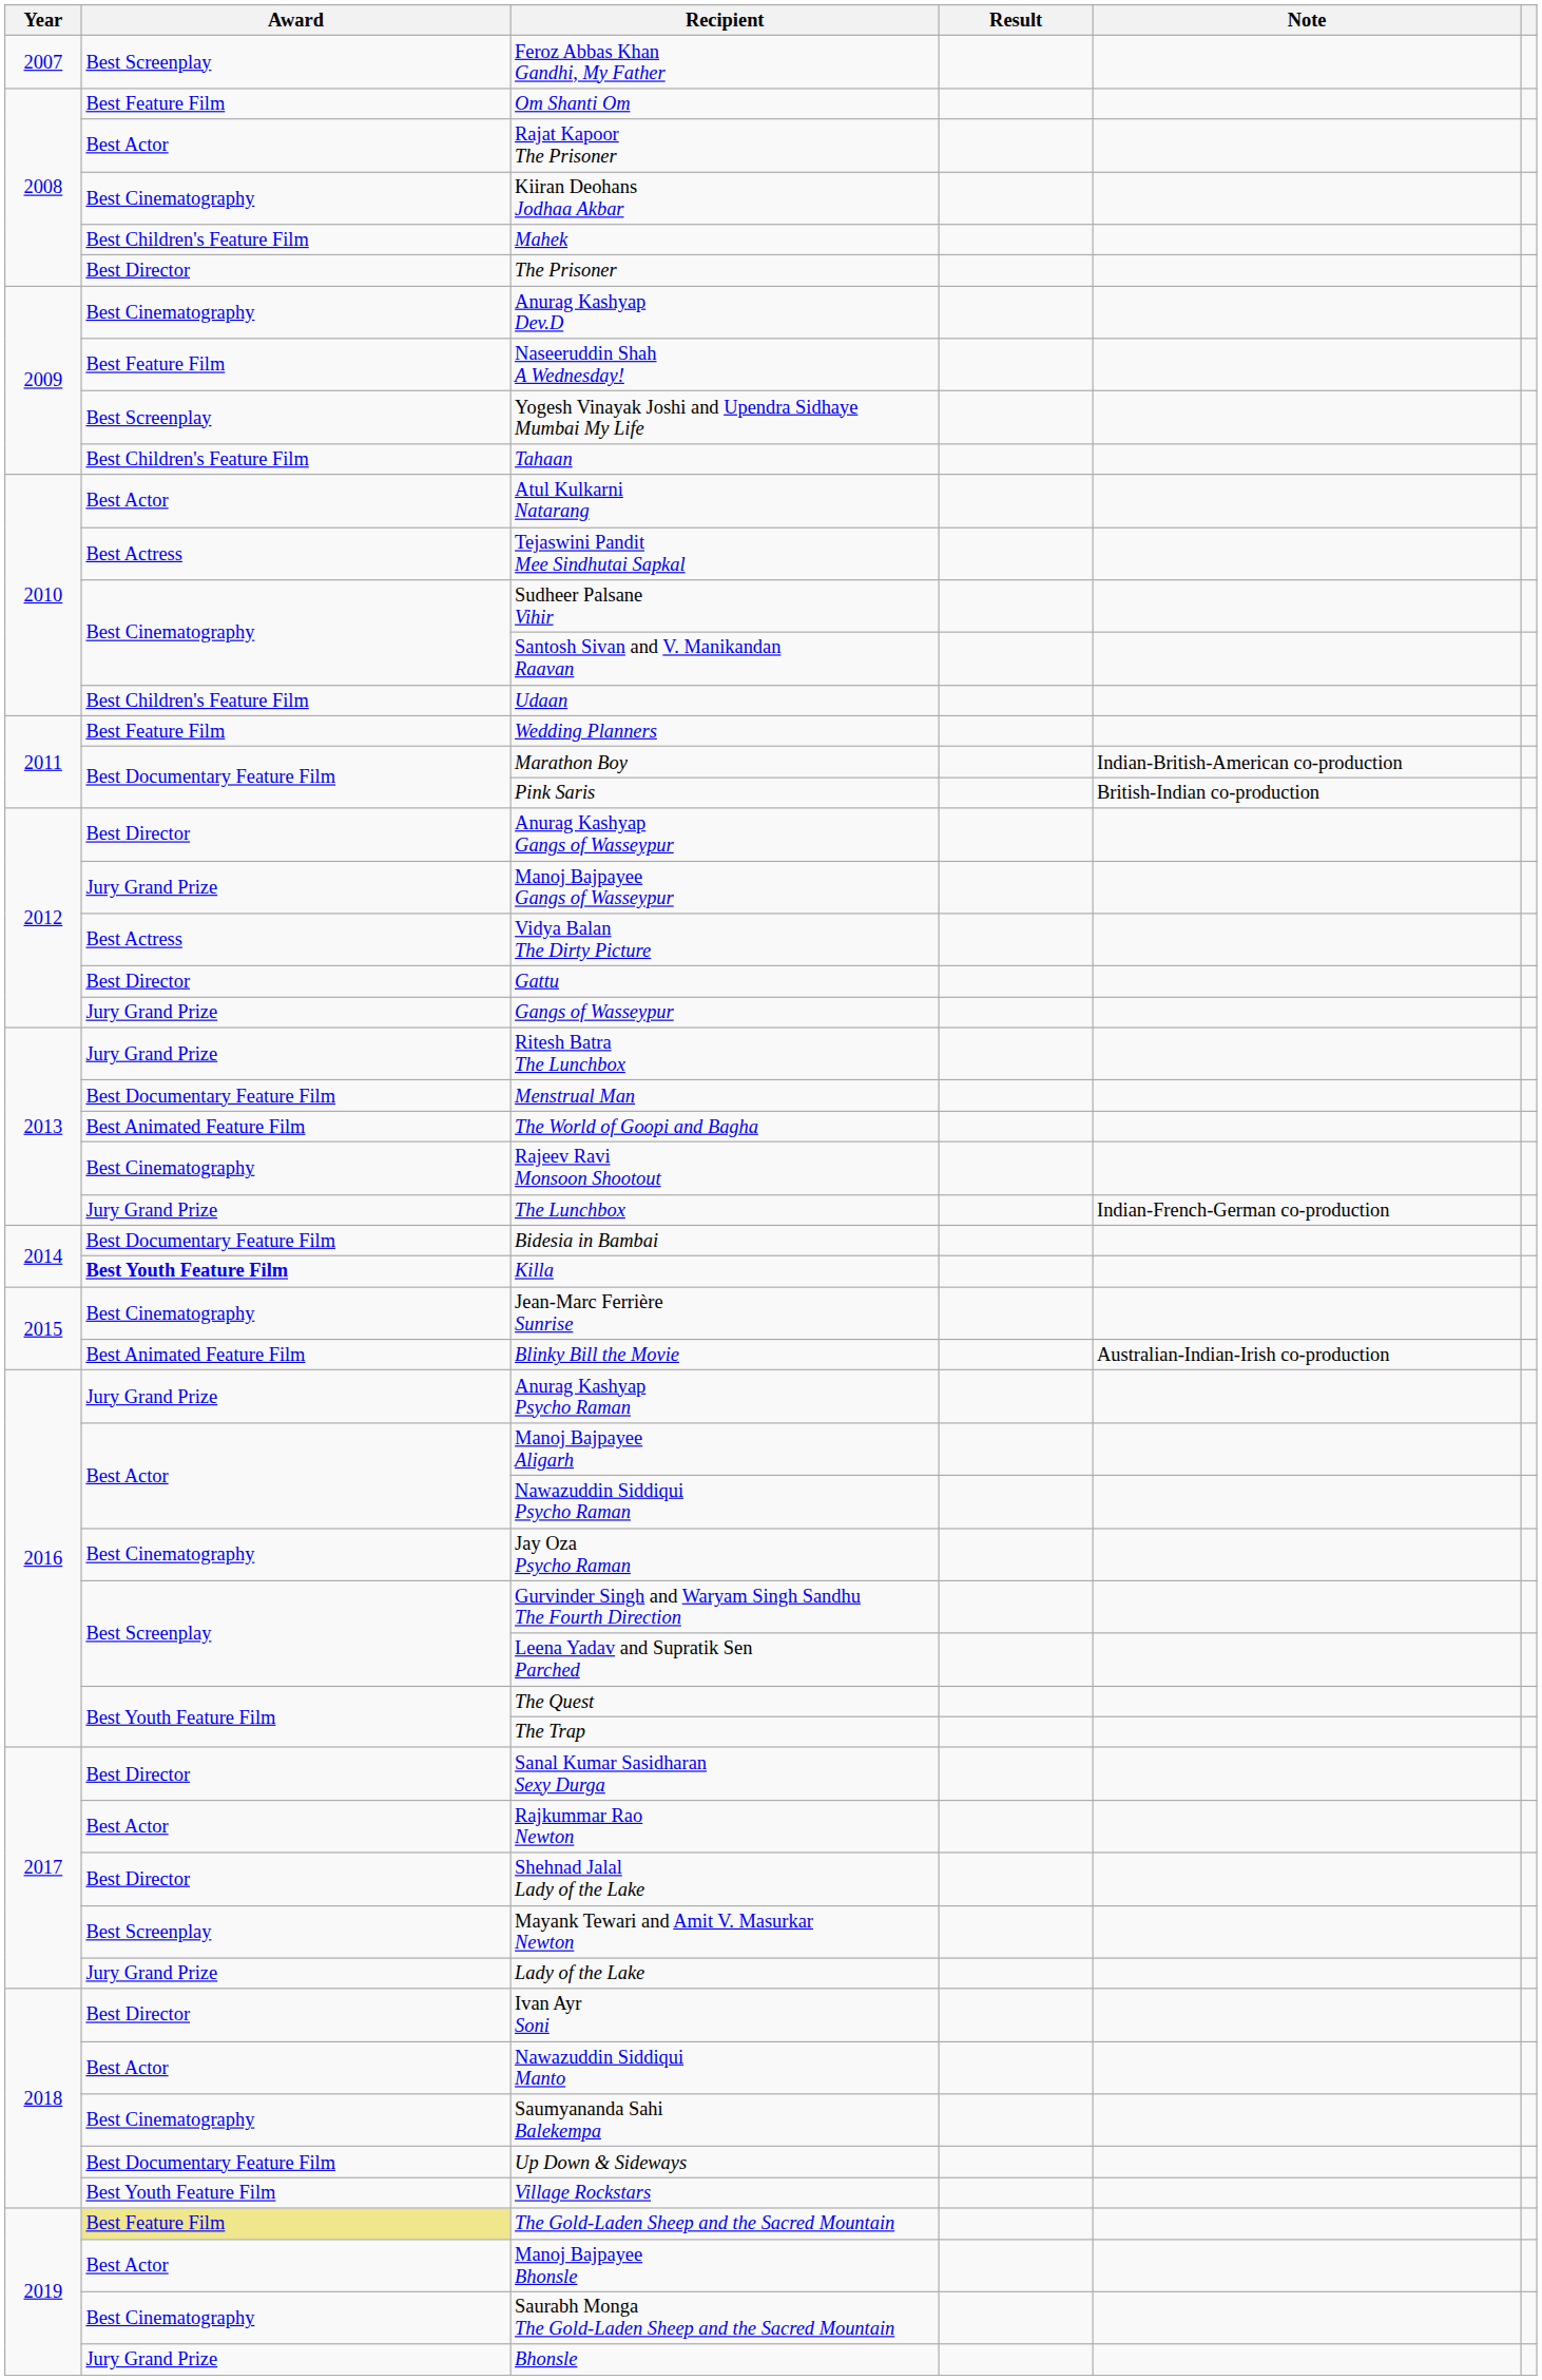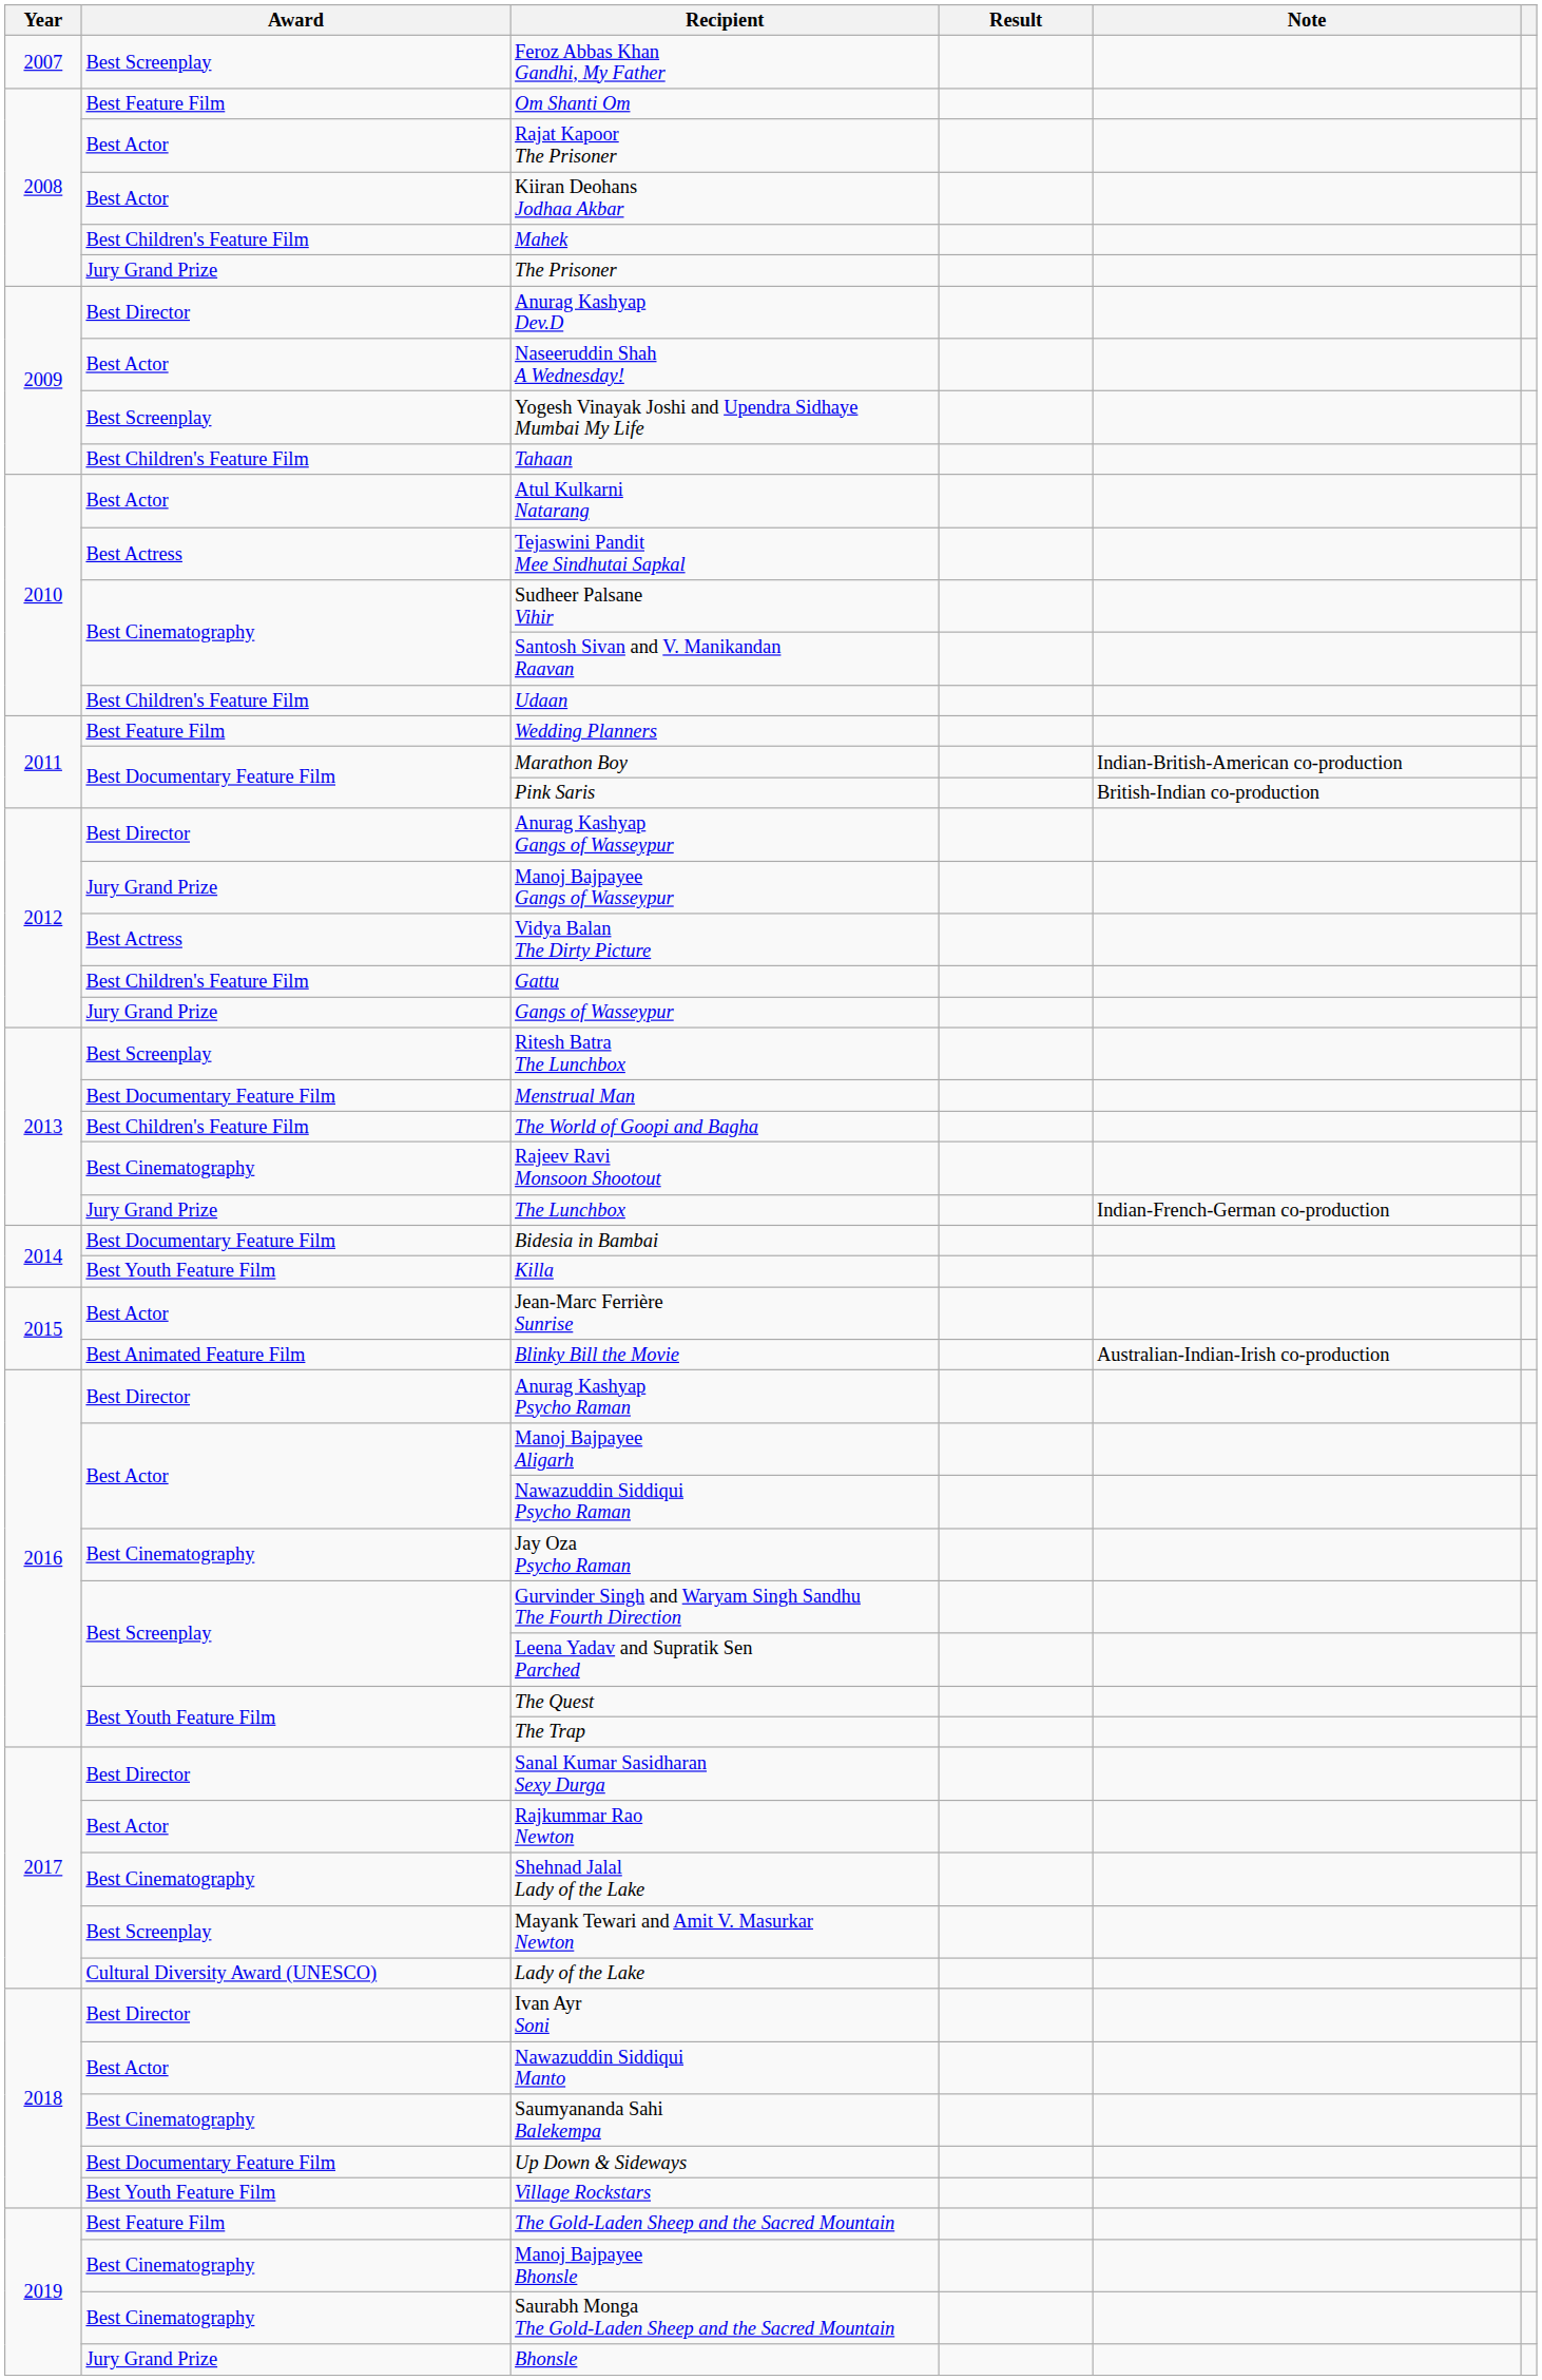Kiiran Deohans Jodhaa Akbar | Award: Best Cinematography -> Best Actor
The Prisoner | Award: Best Director -> Jury Grand Prize
Anurag Kashyap Dev.D | Award: Best Cinematography -> Best Director
Naseeruddin Shah A Wednesday! | Award: Best Feature Film -> Best Actor
Gattu | Award: Best Director -> Best Children's Feature Film
Ritesh Batra The Lunchbox | Award: Jury Grand Prize -> Best Screenplay
The World of Goopi and Bagha | Award: Best Animated Feature Film -> Best Children's Feature Film
Killa | Award: bold -> normal
Jean-Marc Ferrière Sunrise | Award: Best Cinematography -> Best Actor
Anurag Kashyap Psycho Raman | Award: Jury Grand Prize -> Best Director
Shehnad Jalal Lady of the Lake | Award: Best Director -> Best Cinematography
Lady of the Lake | Award: Jury Grand Prize -> Cultural Diversity Award (UNESCO)
The Gold-Laden Sheep and the Sacred Mountain | Award: khaki background -> no background
Manoj Bajpayee Bhonsle | Award: Best Actor -> Best Cinematography
